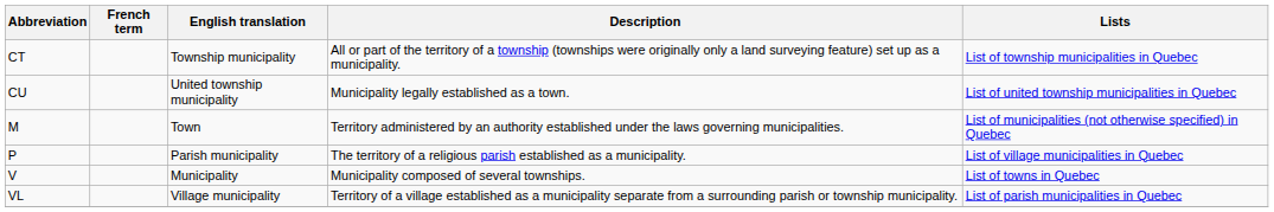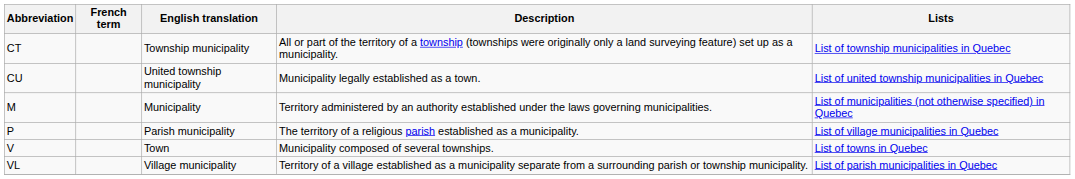M | English translation: Town -> Municipality
V | English translation: Municipality -> Town
